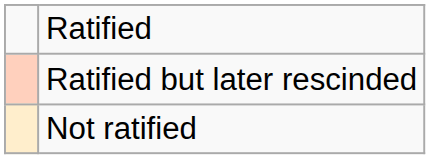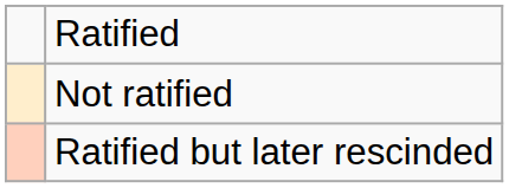rows swapped: Not ratified <-> Ratified but later rescinded
